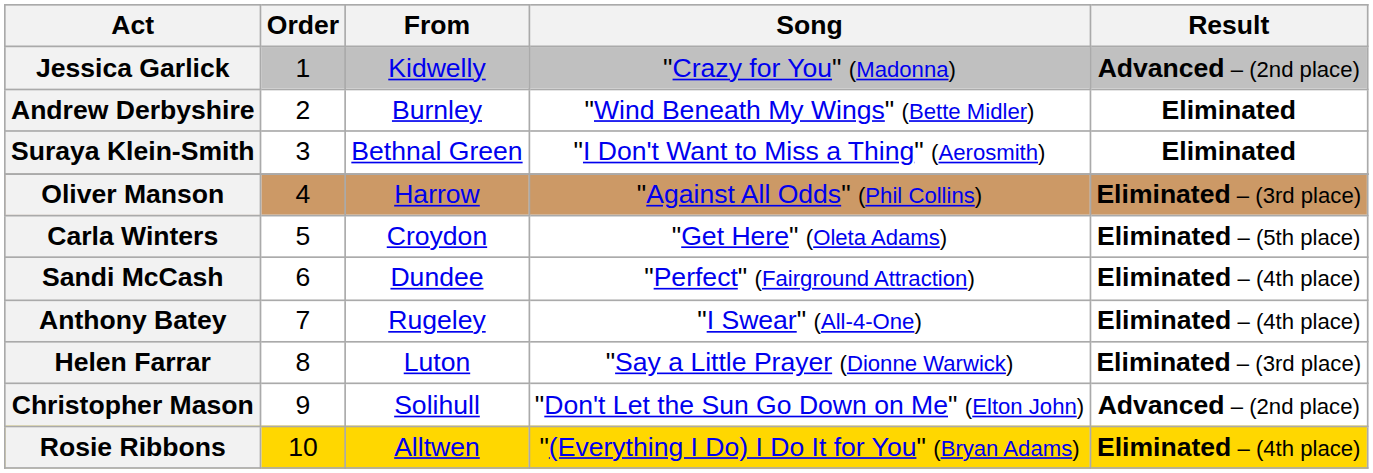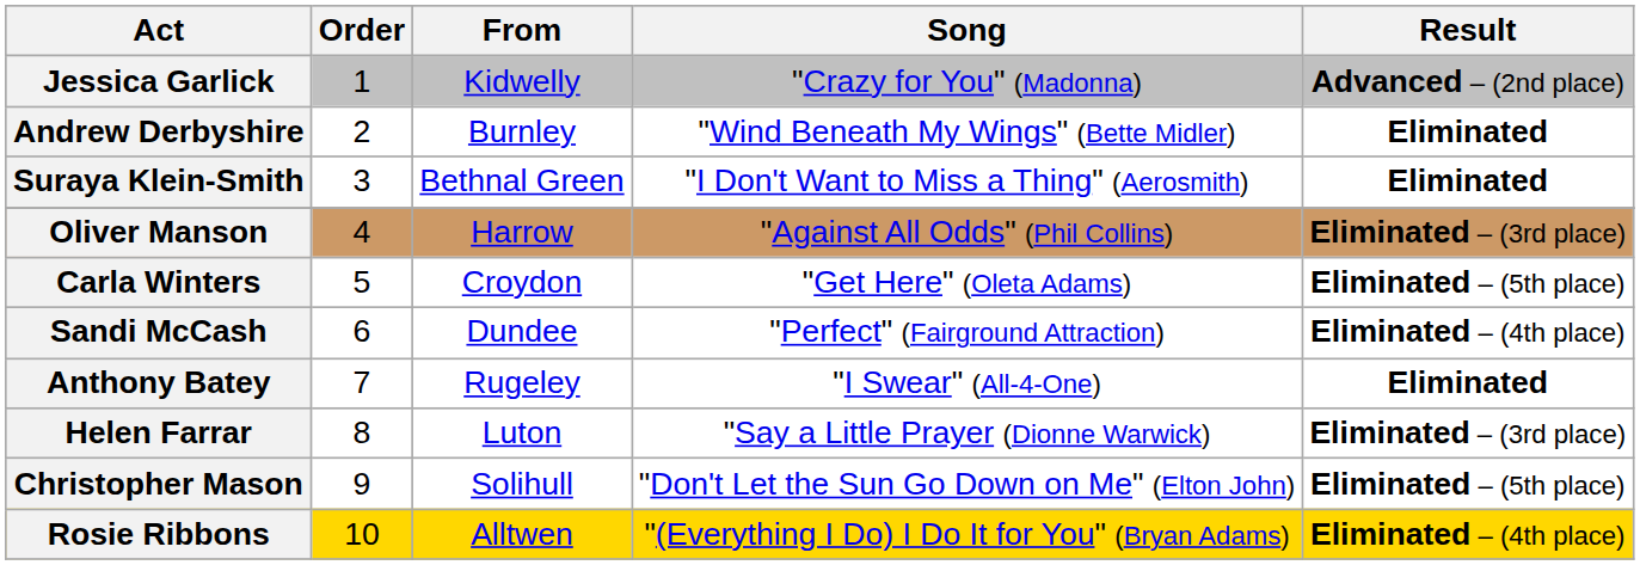Anthony Batey | Result: Eliminated – (4th place) -> Eliminated
Christopher Mason | Result: Advanced – (2nd place) -> Eliminated – (5th place)
